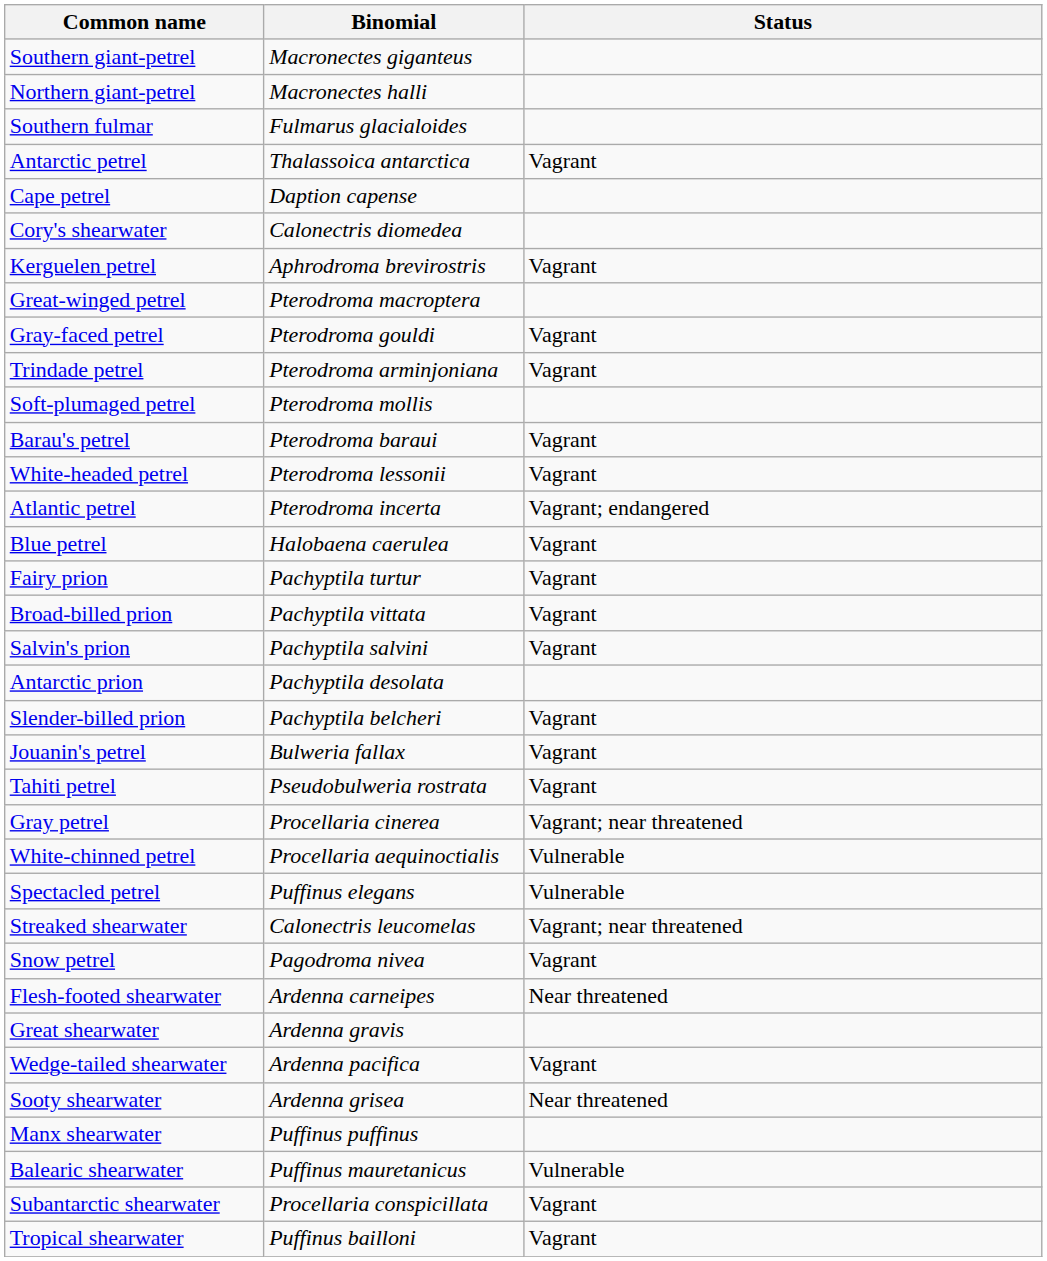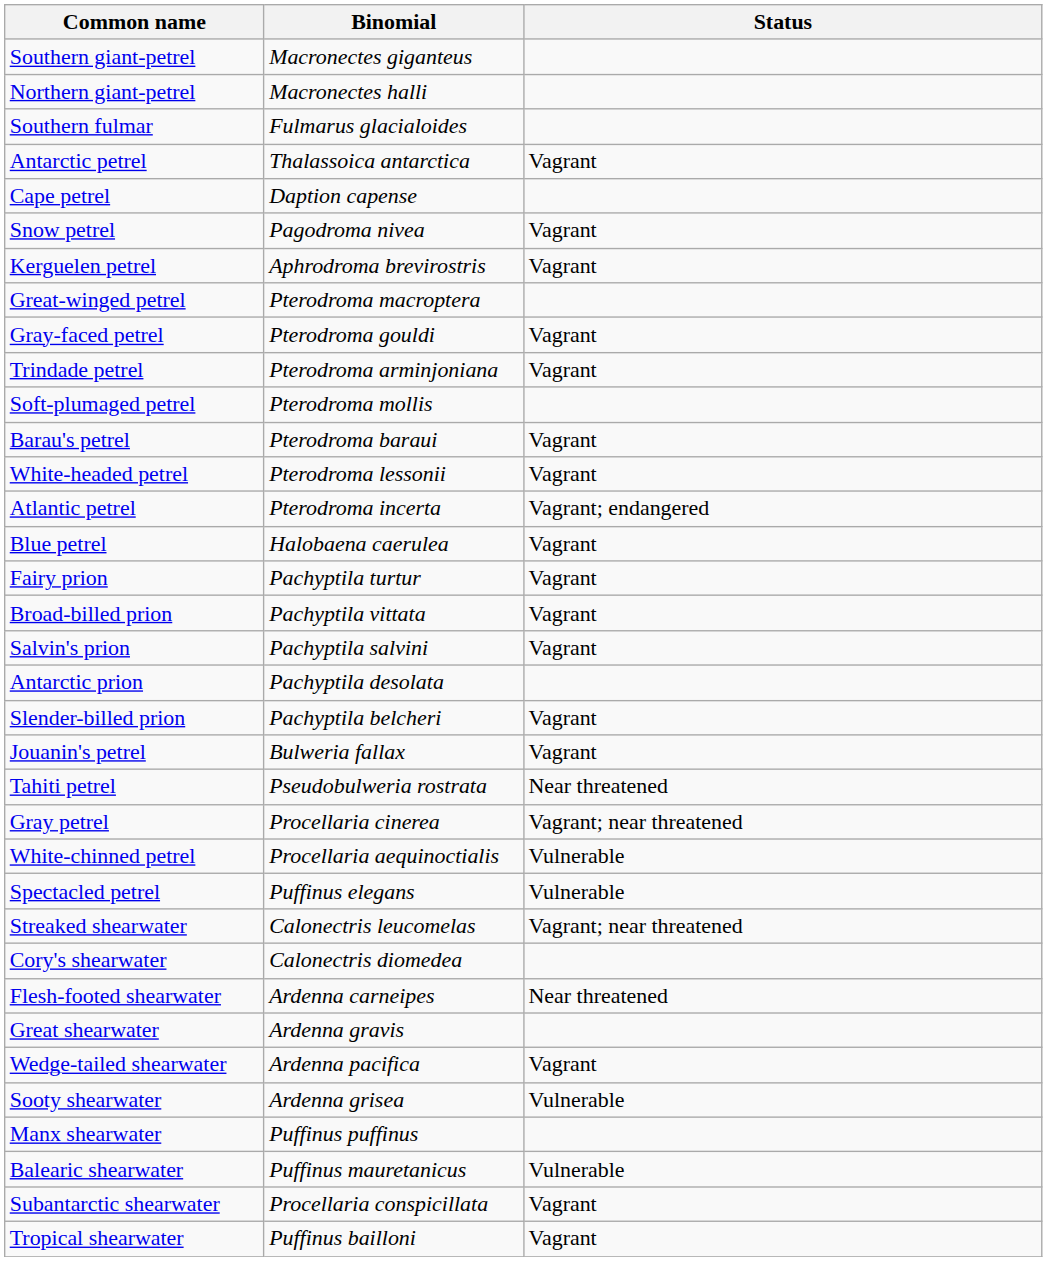rows swapped: Snow petrel <-> Cory's shearwater
Tahiti petrel | Status: Vagrant -> Near threatened
Sooty shearwater | Status: Near threatened -> Vulnerable
